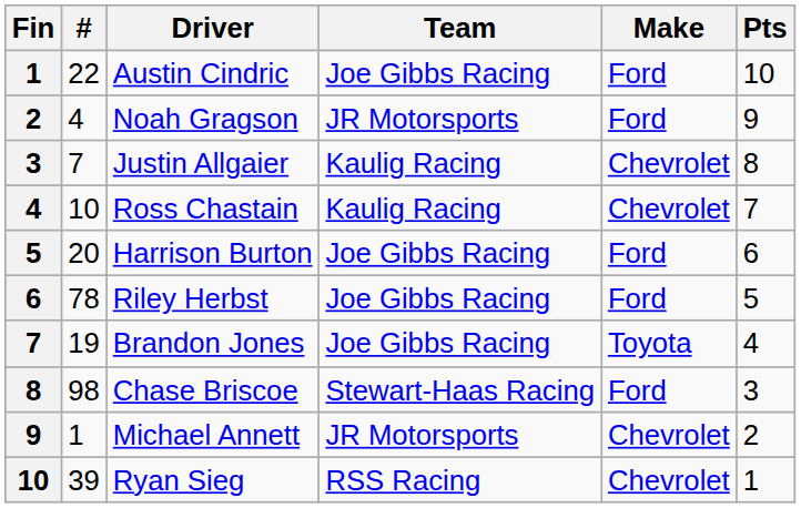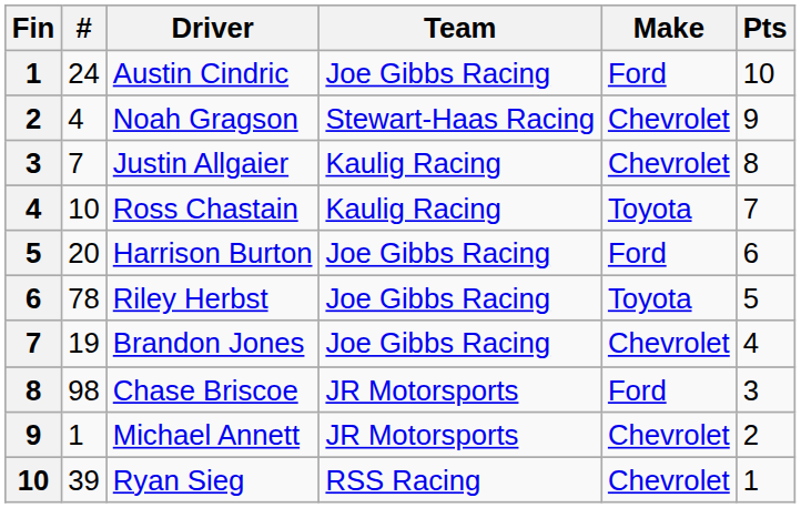Austin Cindric | #: 22 -> 24
Noah Gragson | Team: JR Motorsports -> Stewart-Haas Racing
Noah Gragson | Make: Ford -> Chevrolet
Ross Chastain | Make: Chevrolet -> Toyota
Riley Herbst | Make: Ford -> Toyota
Brandon Jones | Make: Toyota -> Chevrolet
Chase Briscoe | Team: Stewart-Haas Racing -> JR Motorsports
